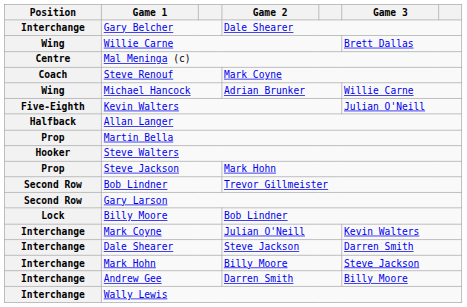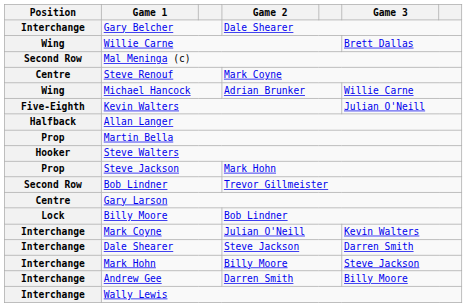Mal Meninga (c) | Position: Centre -> Second Row
Steve Renouf | Position: Coach -> Centre
Gary Larson | Position: Second Row -> Centre
